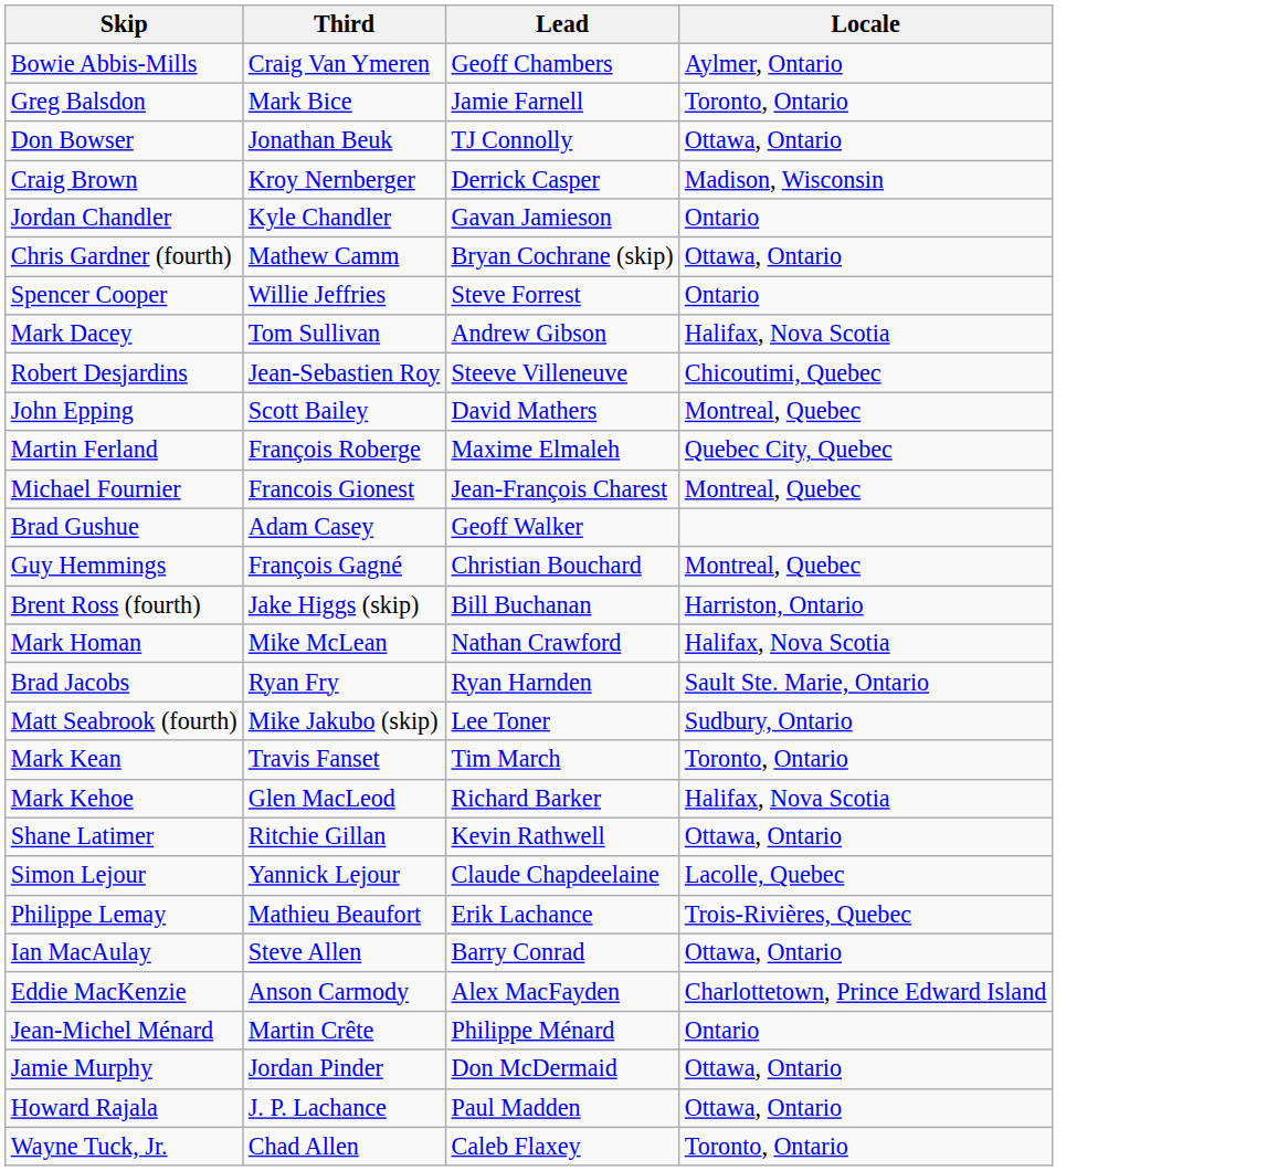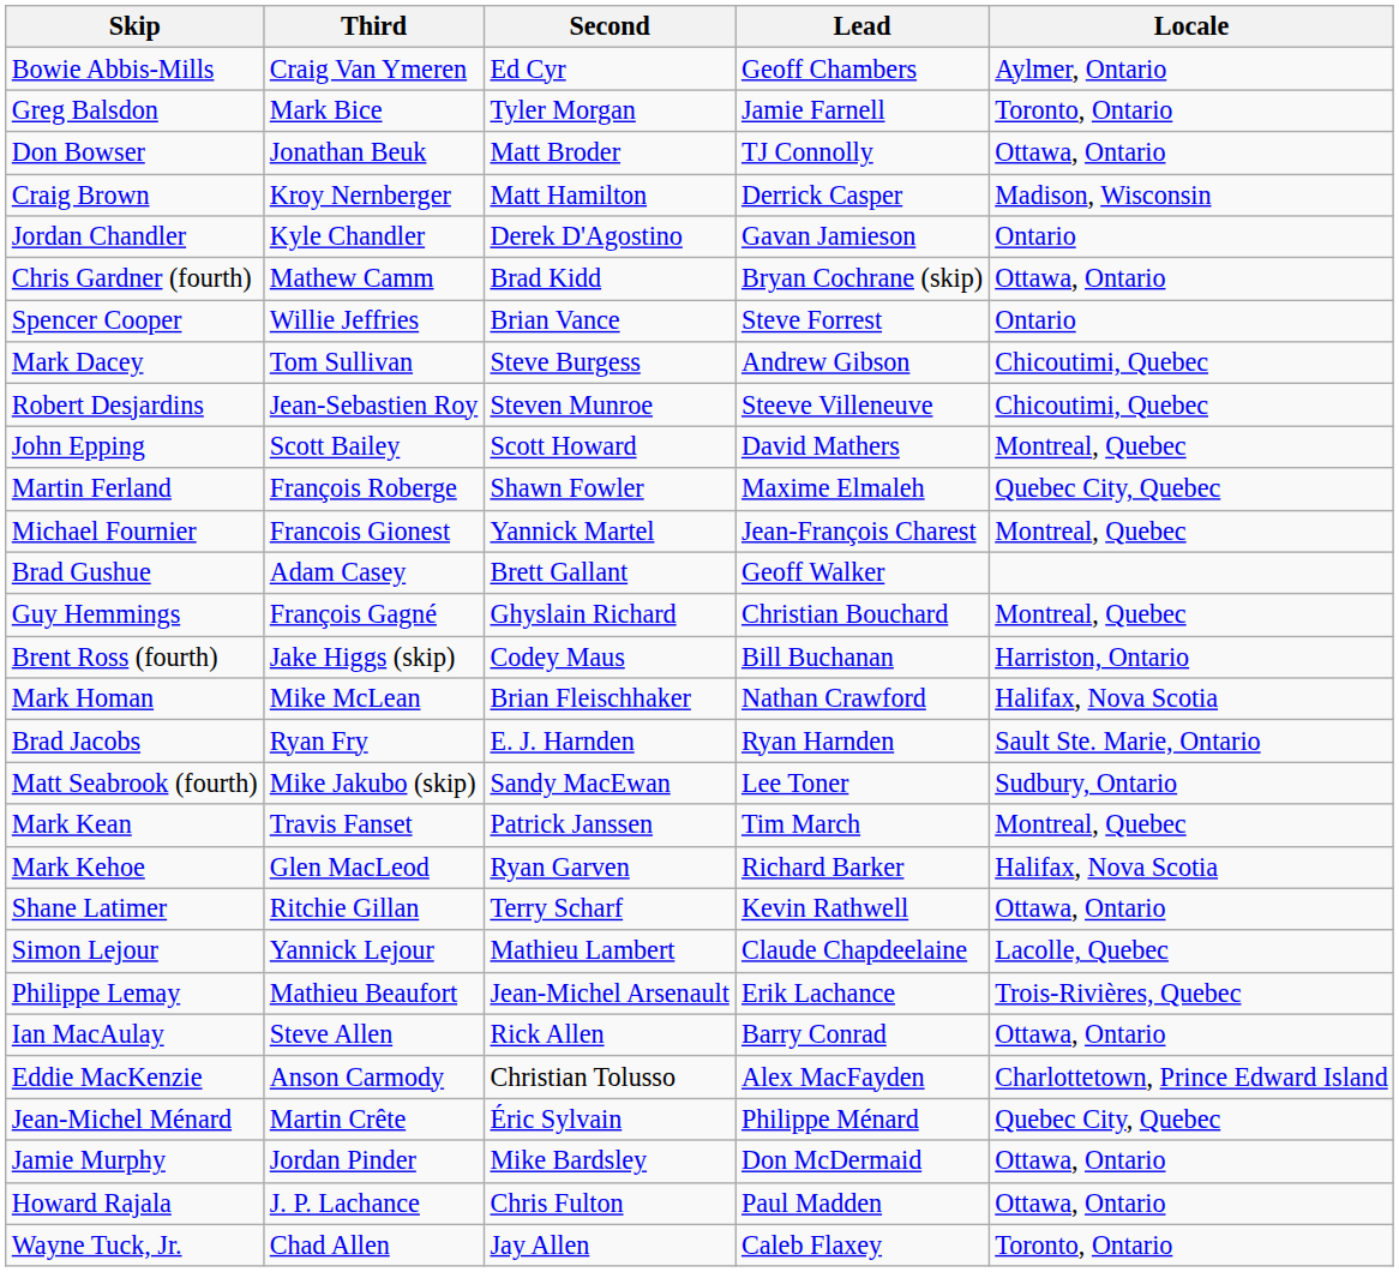+ column: Second | Ed Cyr | Tyler Morgan | Matt Broder | Matt Hamilton | Derek D'Agostino | Brad Kidd | Brian Vance | Steve Burgess | Steven Munroe | Scott Howard | Shawn Fowler | Yannick Martel | Brett Gallant | Ghyslain Richard | Codey Maus | Brian Fleischhaker | E. J. Harnden | Sandy MacEwan | Patrick Janssen | Ryan Garven | Terry Scharf | Mathieu Lambert | Jean-Michel Arsenault | Rick Allen | Christian Tolusso | Éric Sylvain | Mike Bardsley | Chris Fulton | Jay Allen
Mark Dacey | Locale: Halifax, Nova Scotia -> Chicoutimi, Quebec
Mark Kean | Locale: Toronto, Ontario -> Montreal, Quebec
Jean-Michel Ménard | Locale: Ontario -> Quebec City, Quebec
